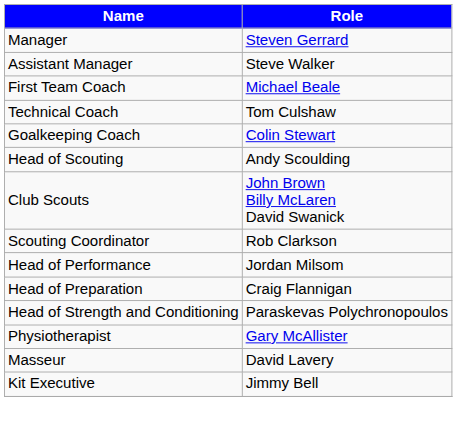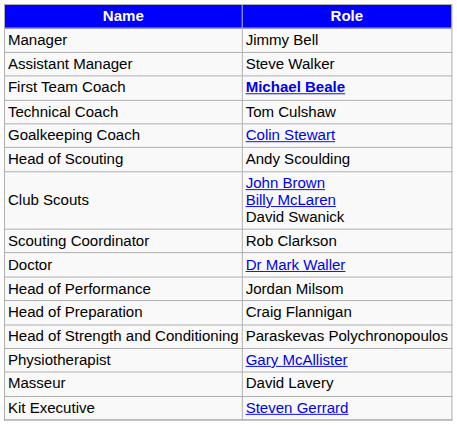Manager | Role: Steven Gerrard -> Jimmy Bell
First Team Coach | Role: normal -> bold
+ row: Doctor | Dr Mark Waller
Kit Executive | Role: Jimmy Bell -> Steven Gerrard
